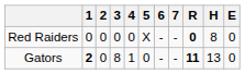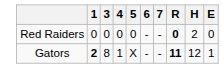- column: 2 | 0 | 0
Red Raiders | 5: X -> 0
Red Raiders | H: 8 -> 2
Gators | 5: 0 -> X
Gators | H: 13 -> 12
Gators | E: 0 -> 1
